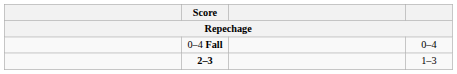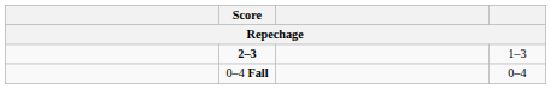rows swapped: 2–3 <-> 0–4 Fall
